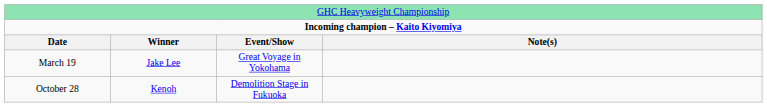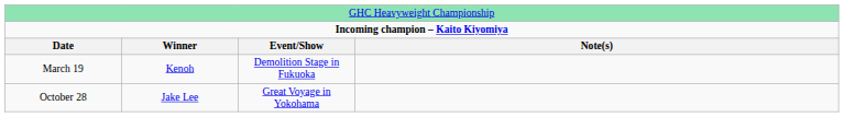March 19 | column 2: Jake Lee -> Kenoh
March 19 | column 3: Great Voyage in Yokohama -> Demolition Stage in Fukuoka
October 28 | column 2: Kenoh -> Jake Lee
October 28 | column 3: Demolition Stage in Fukuoka -> Great Voyage in Yokohama
